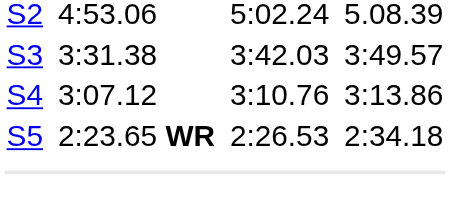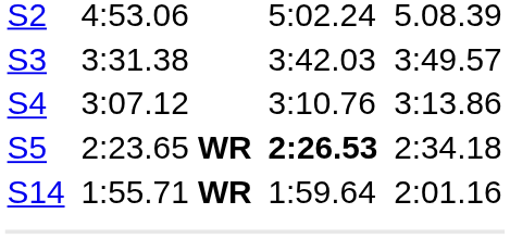S5 | column 5: normal -> bold
+ row: S14 | 1:55.71 WR | 1:59.64 | 2:01.16
